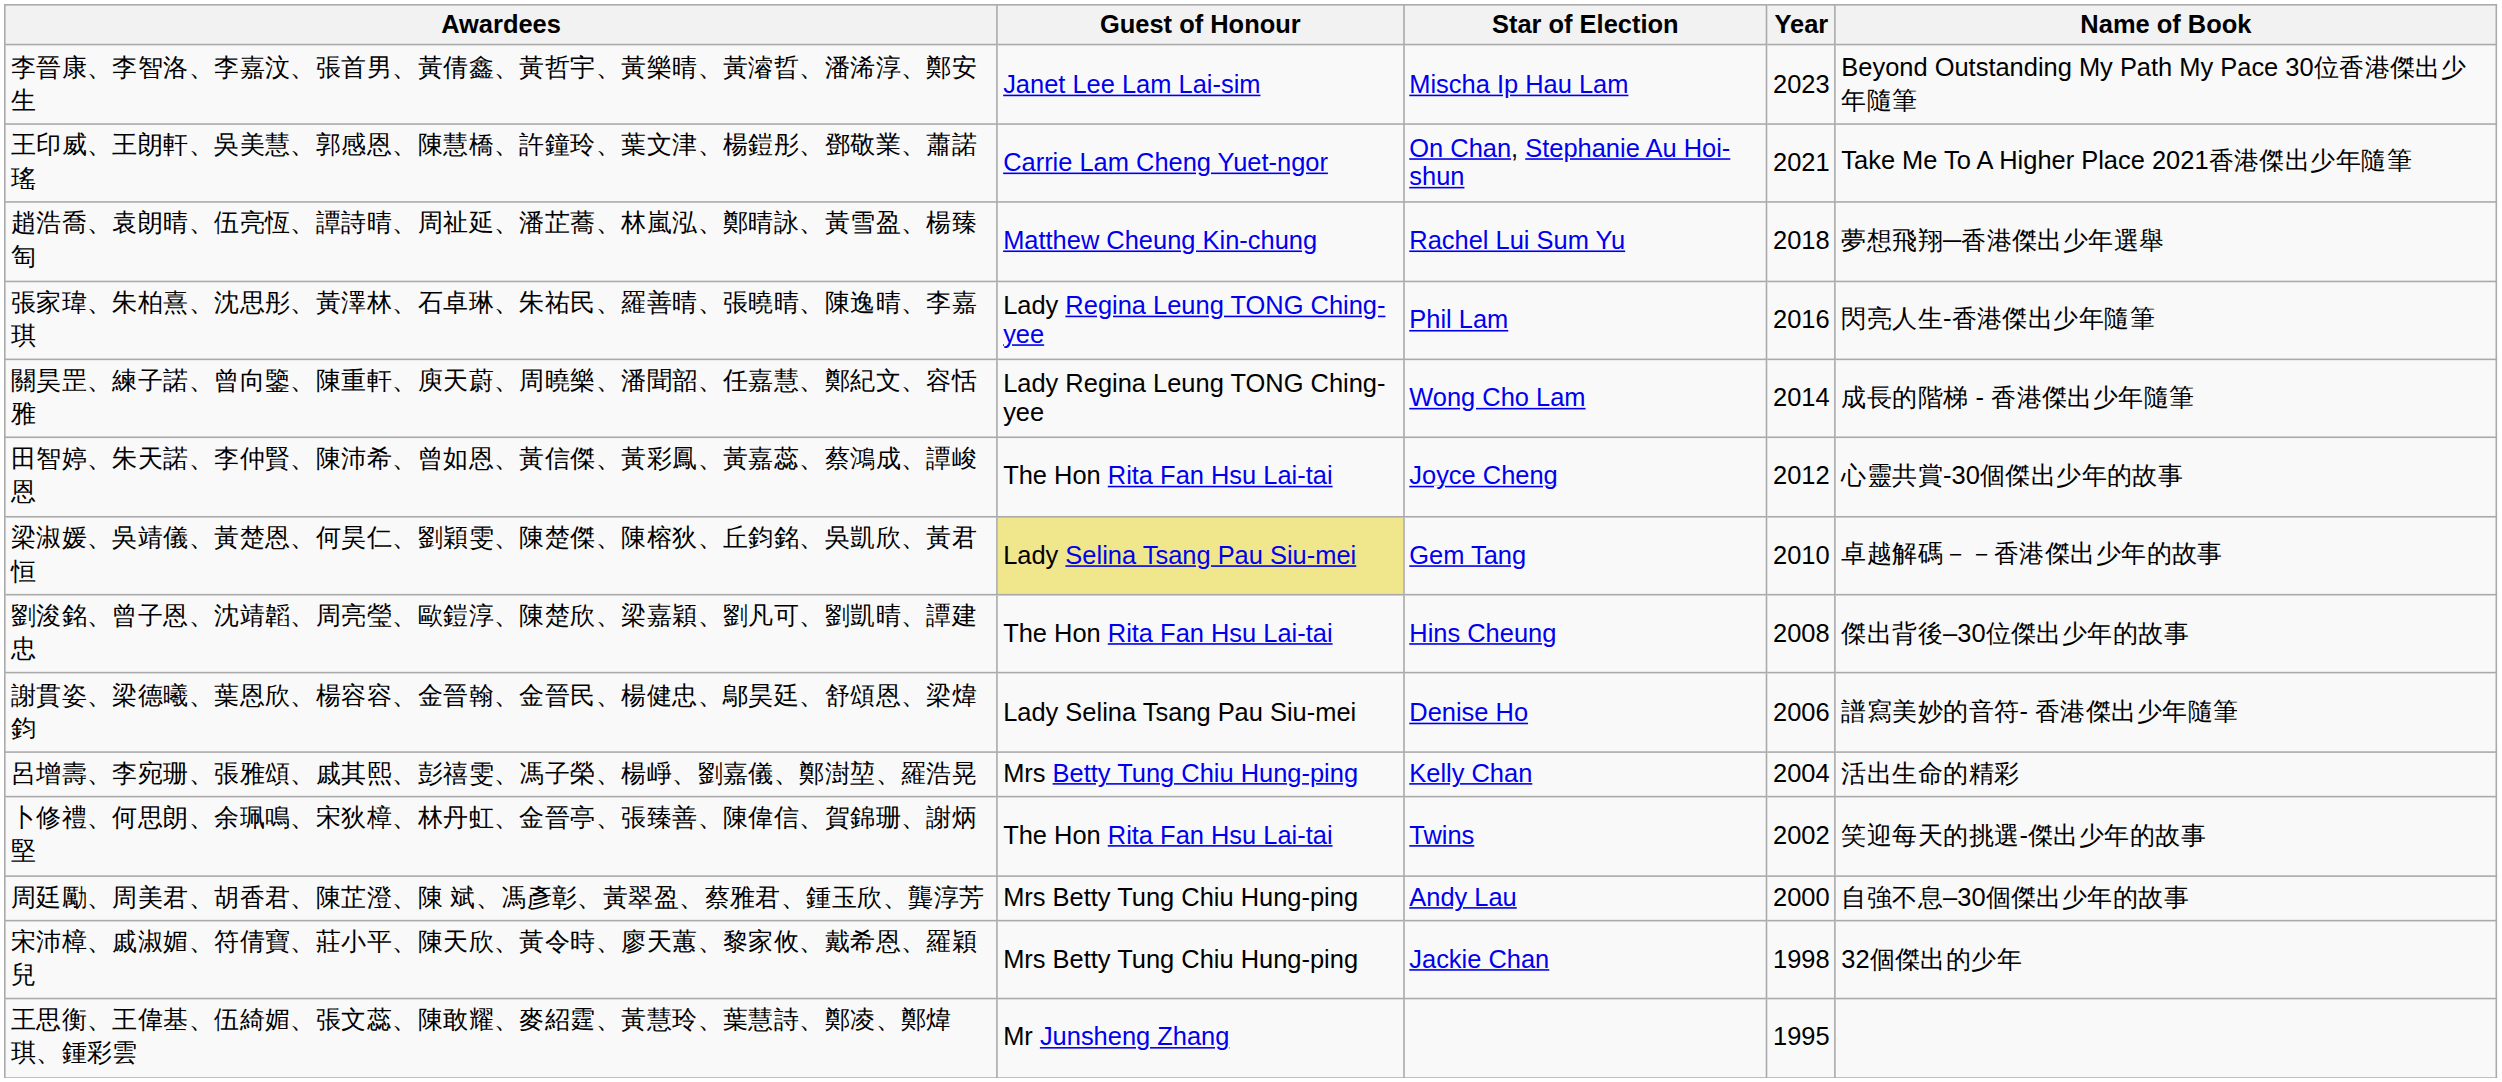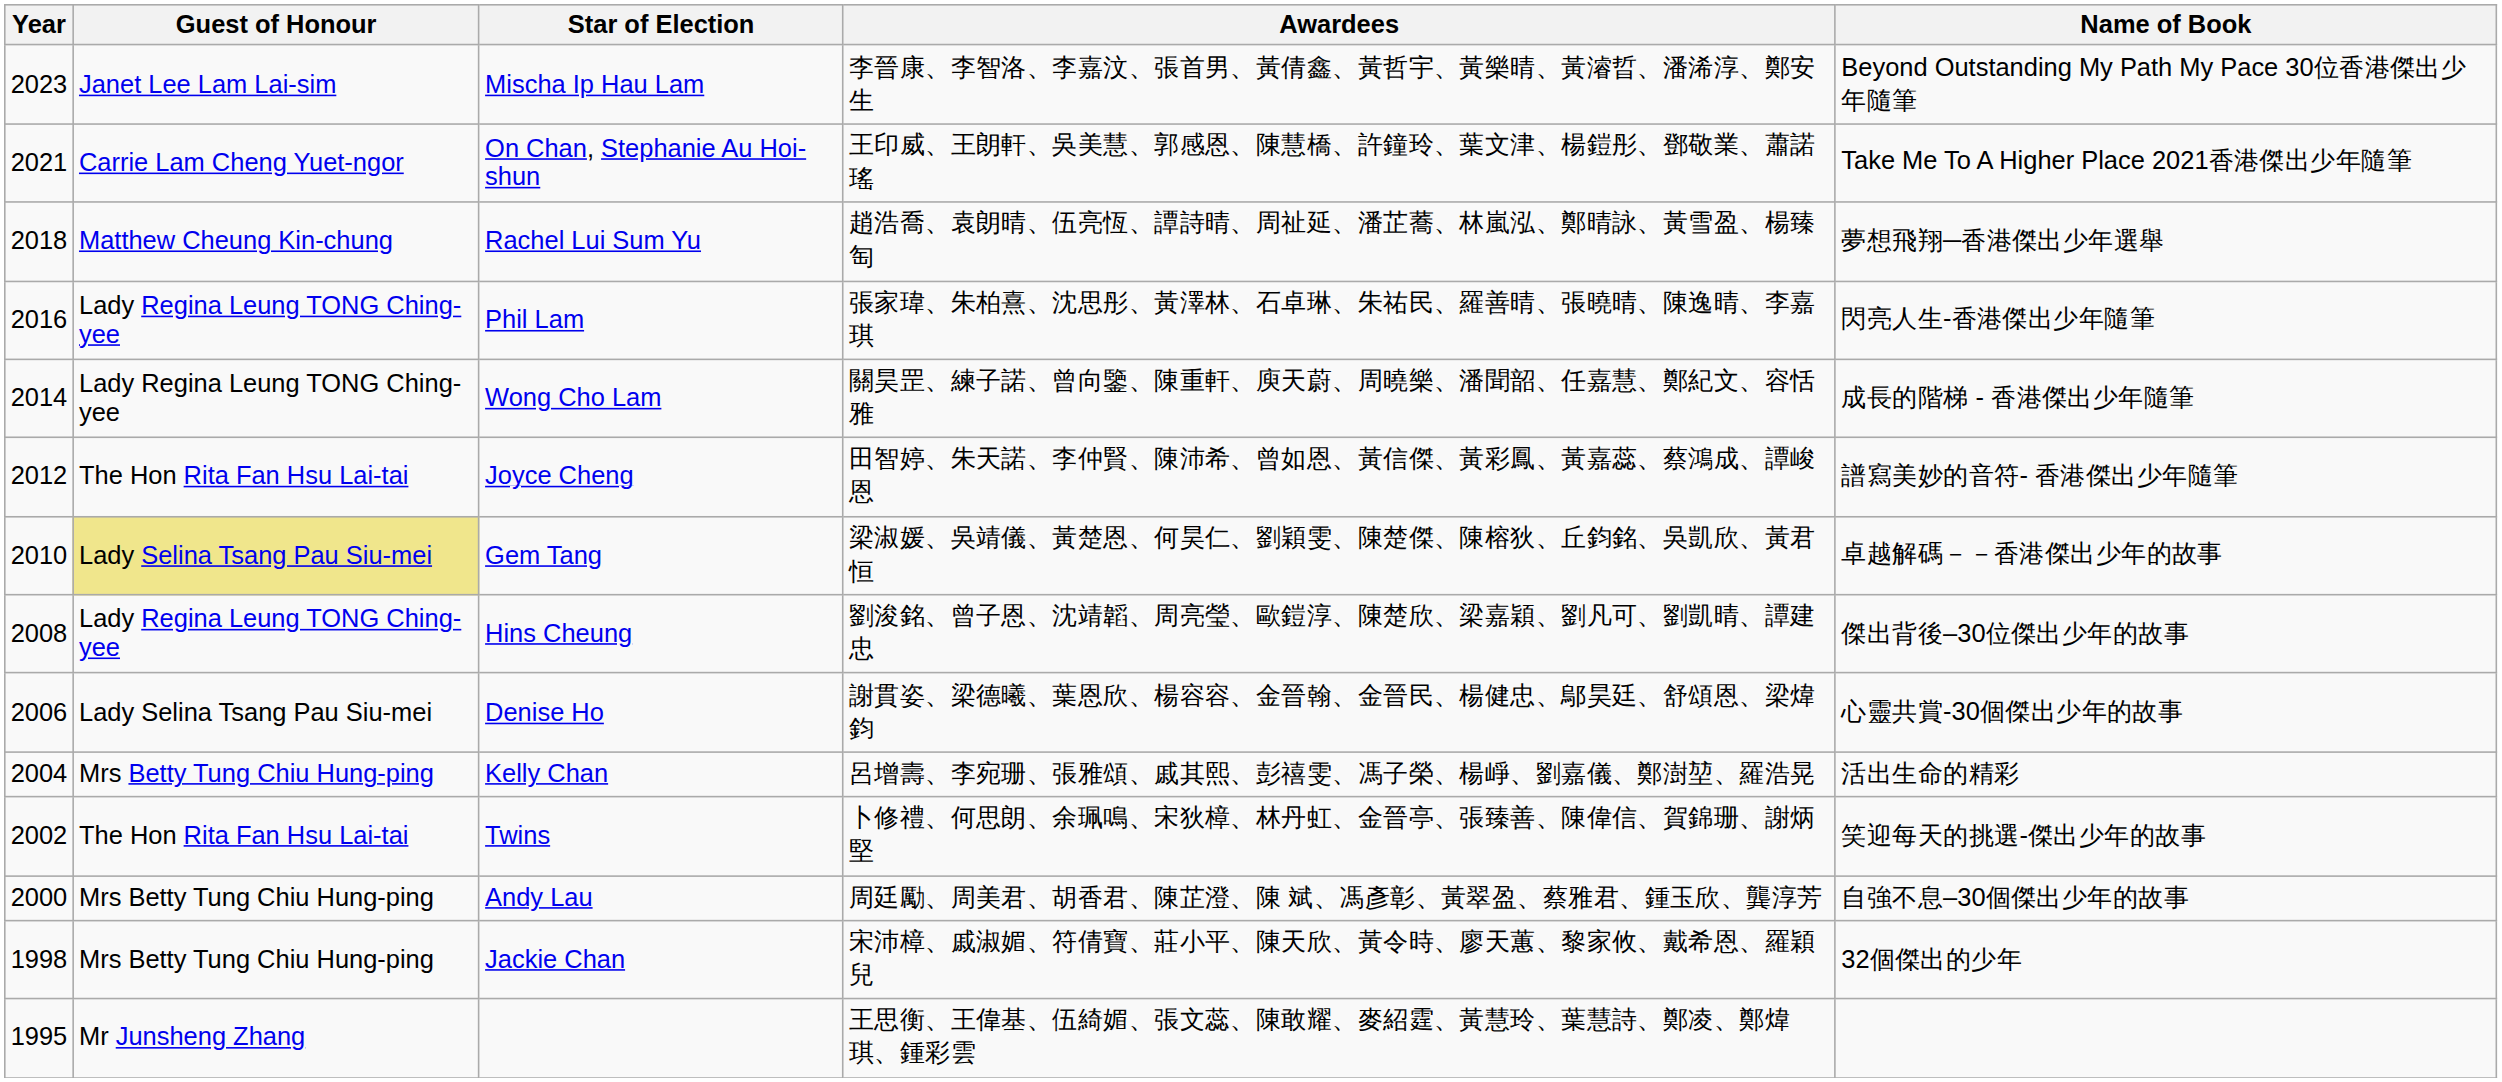columns swapped: Year <-> Awardees
Joyce Cheng | Name of Book: 心靈共賞-30個傑出少年的故事 -> 譜寫美妙的音符- 香港傑出少年隨筆
Hins Cheung | Guest of Honour: The Hon Rita Fan Hsu Lai-tai -> Lady Regina Leung TONG Ching-yee
Denise Ho | Name of Book: 譜寫美妙的音符- 香港傑出少年隨筆 -> 心靈共賞-30個傑出少年的故事
